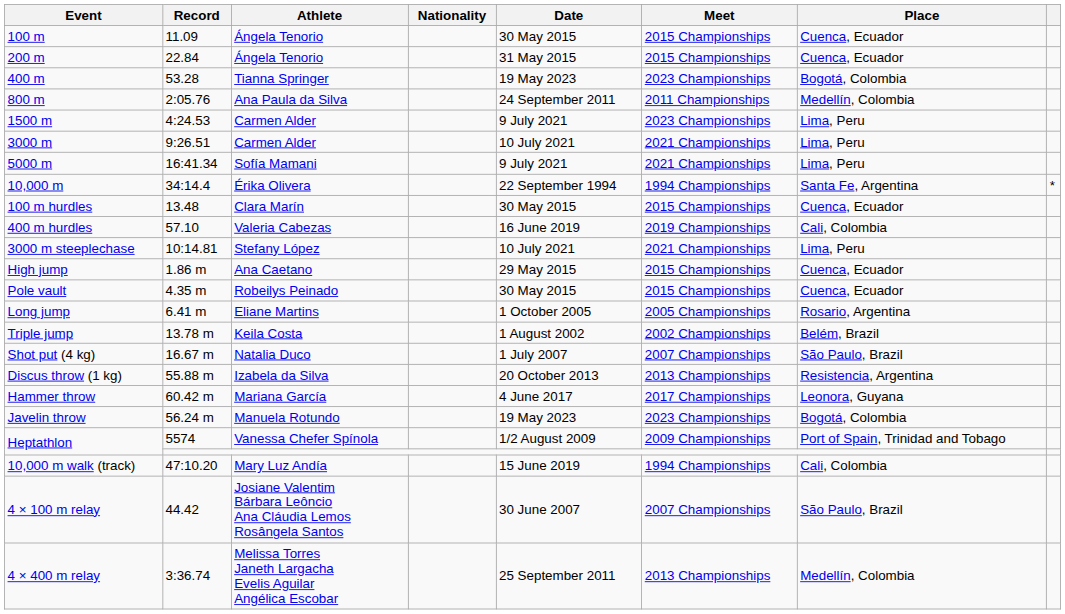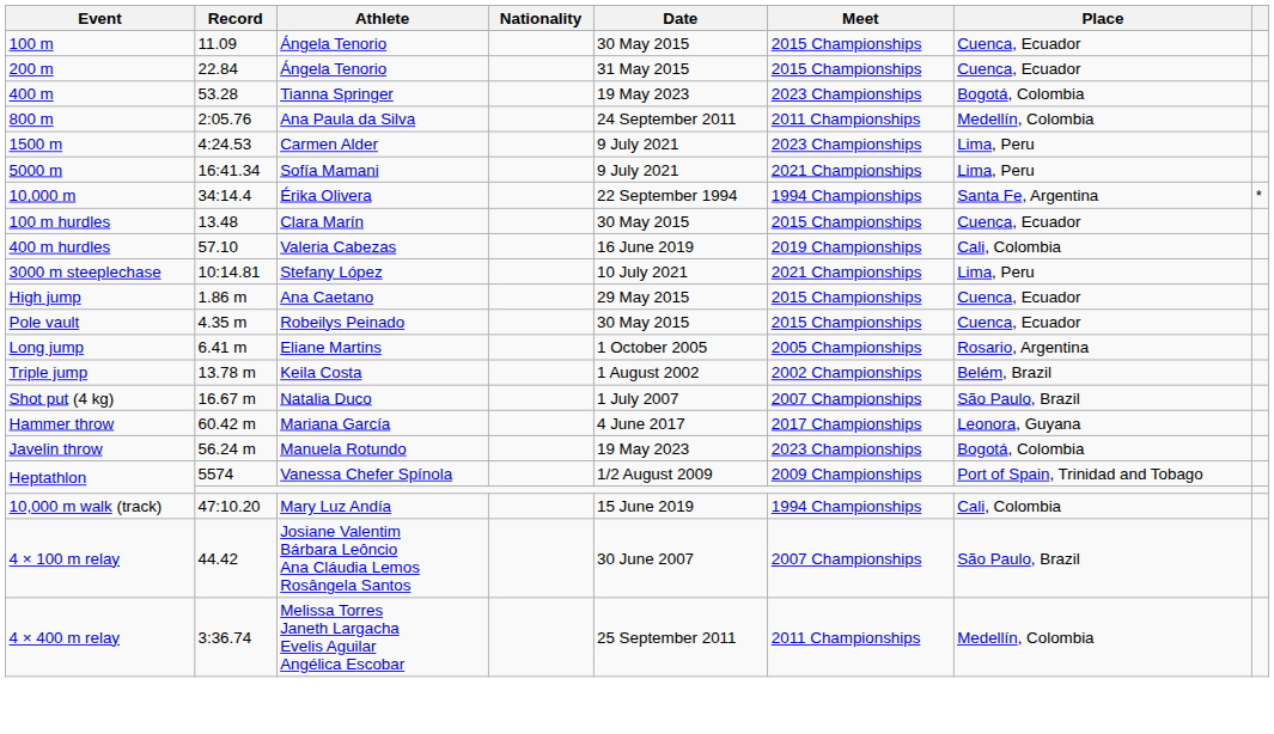- row: 3000 m | 9:26.51 | Carmen Alder | 10 July 2021 | 2021 Championships | Lima, Peru
- row: Discus throw (1 kg) | 55.88 m | Izabela da Silva | 20 October 2013 | 2013 Championships | Resistencia, Argentina
4 × 400 m relay | Meet: 2013 Championships -> 2011 Championships
